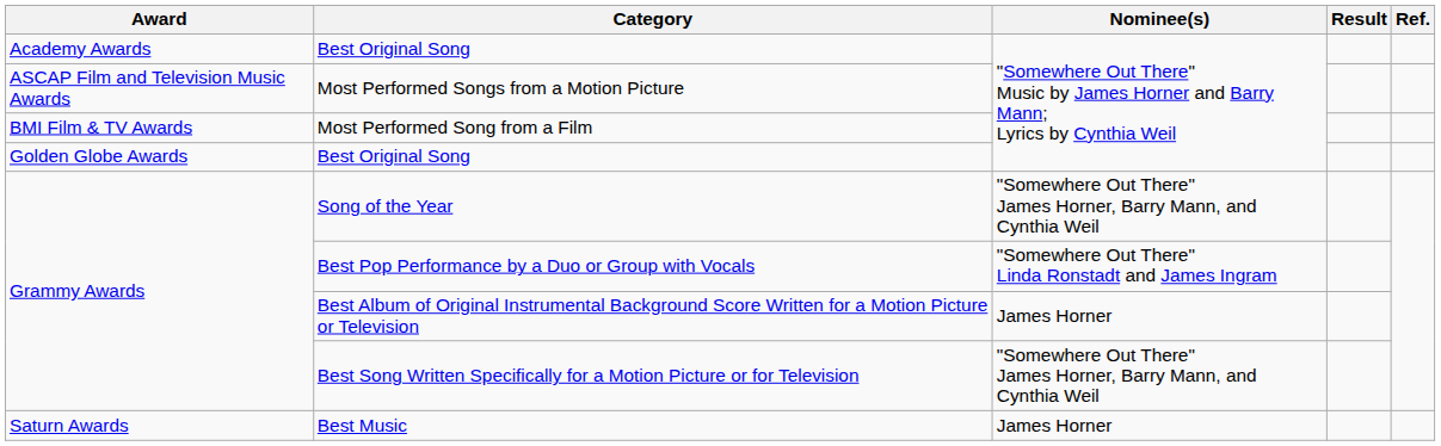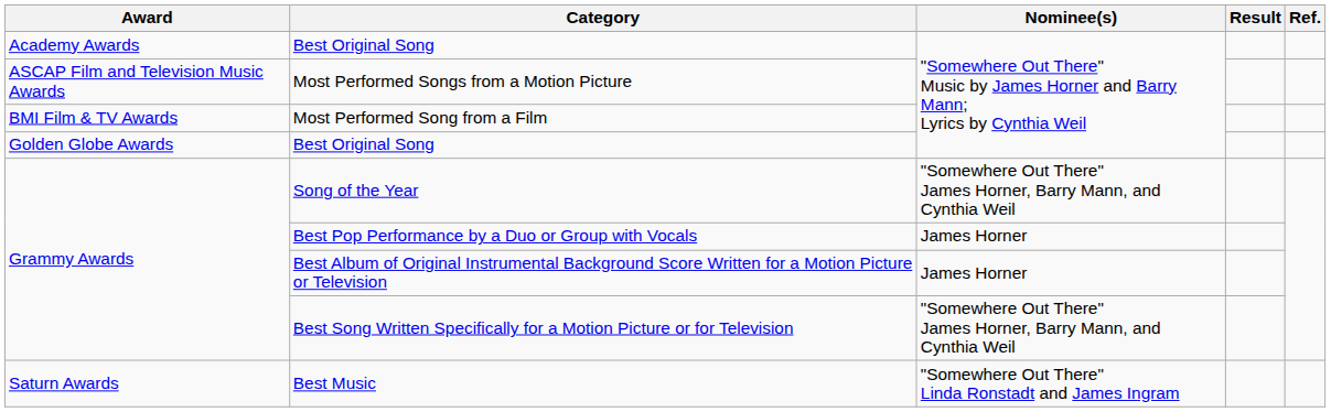Best Pop Performance by a Duo or Group with Vocals | Nominee(s): "Somewhere Out There" Linda Ronstadt and James Ingram -> James Horner
Best Music | Nominee(s): James Horner -> "Somewhere Out There" Linda Ronstadt and James Ingram
